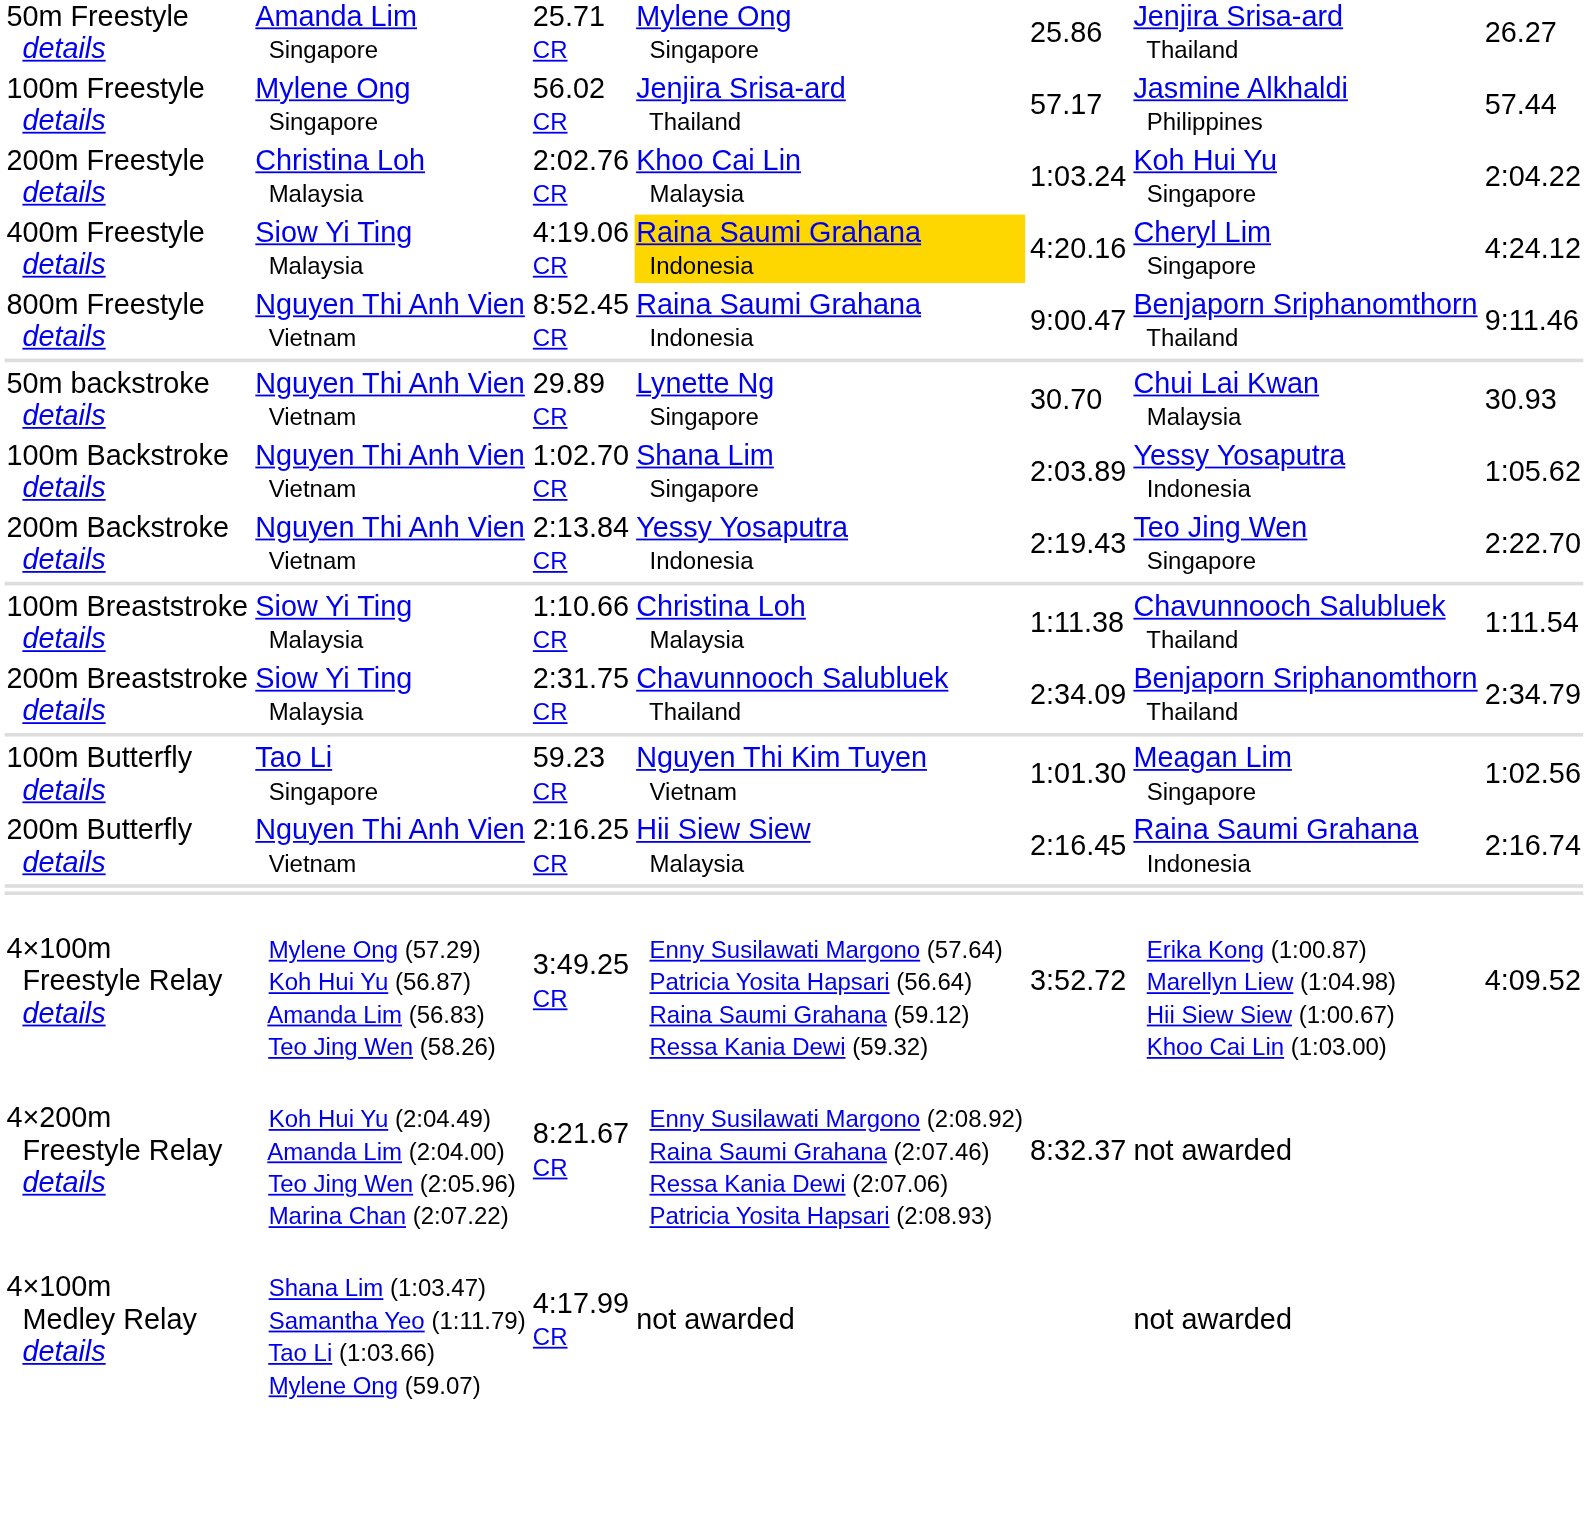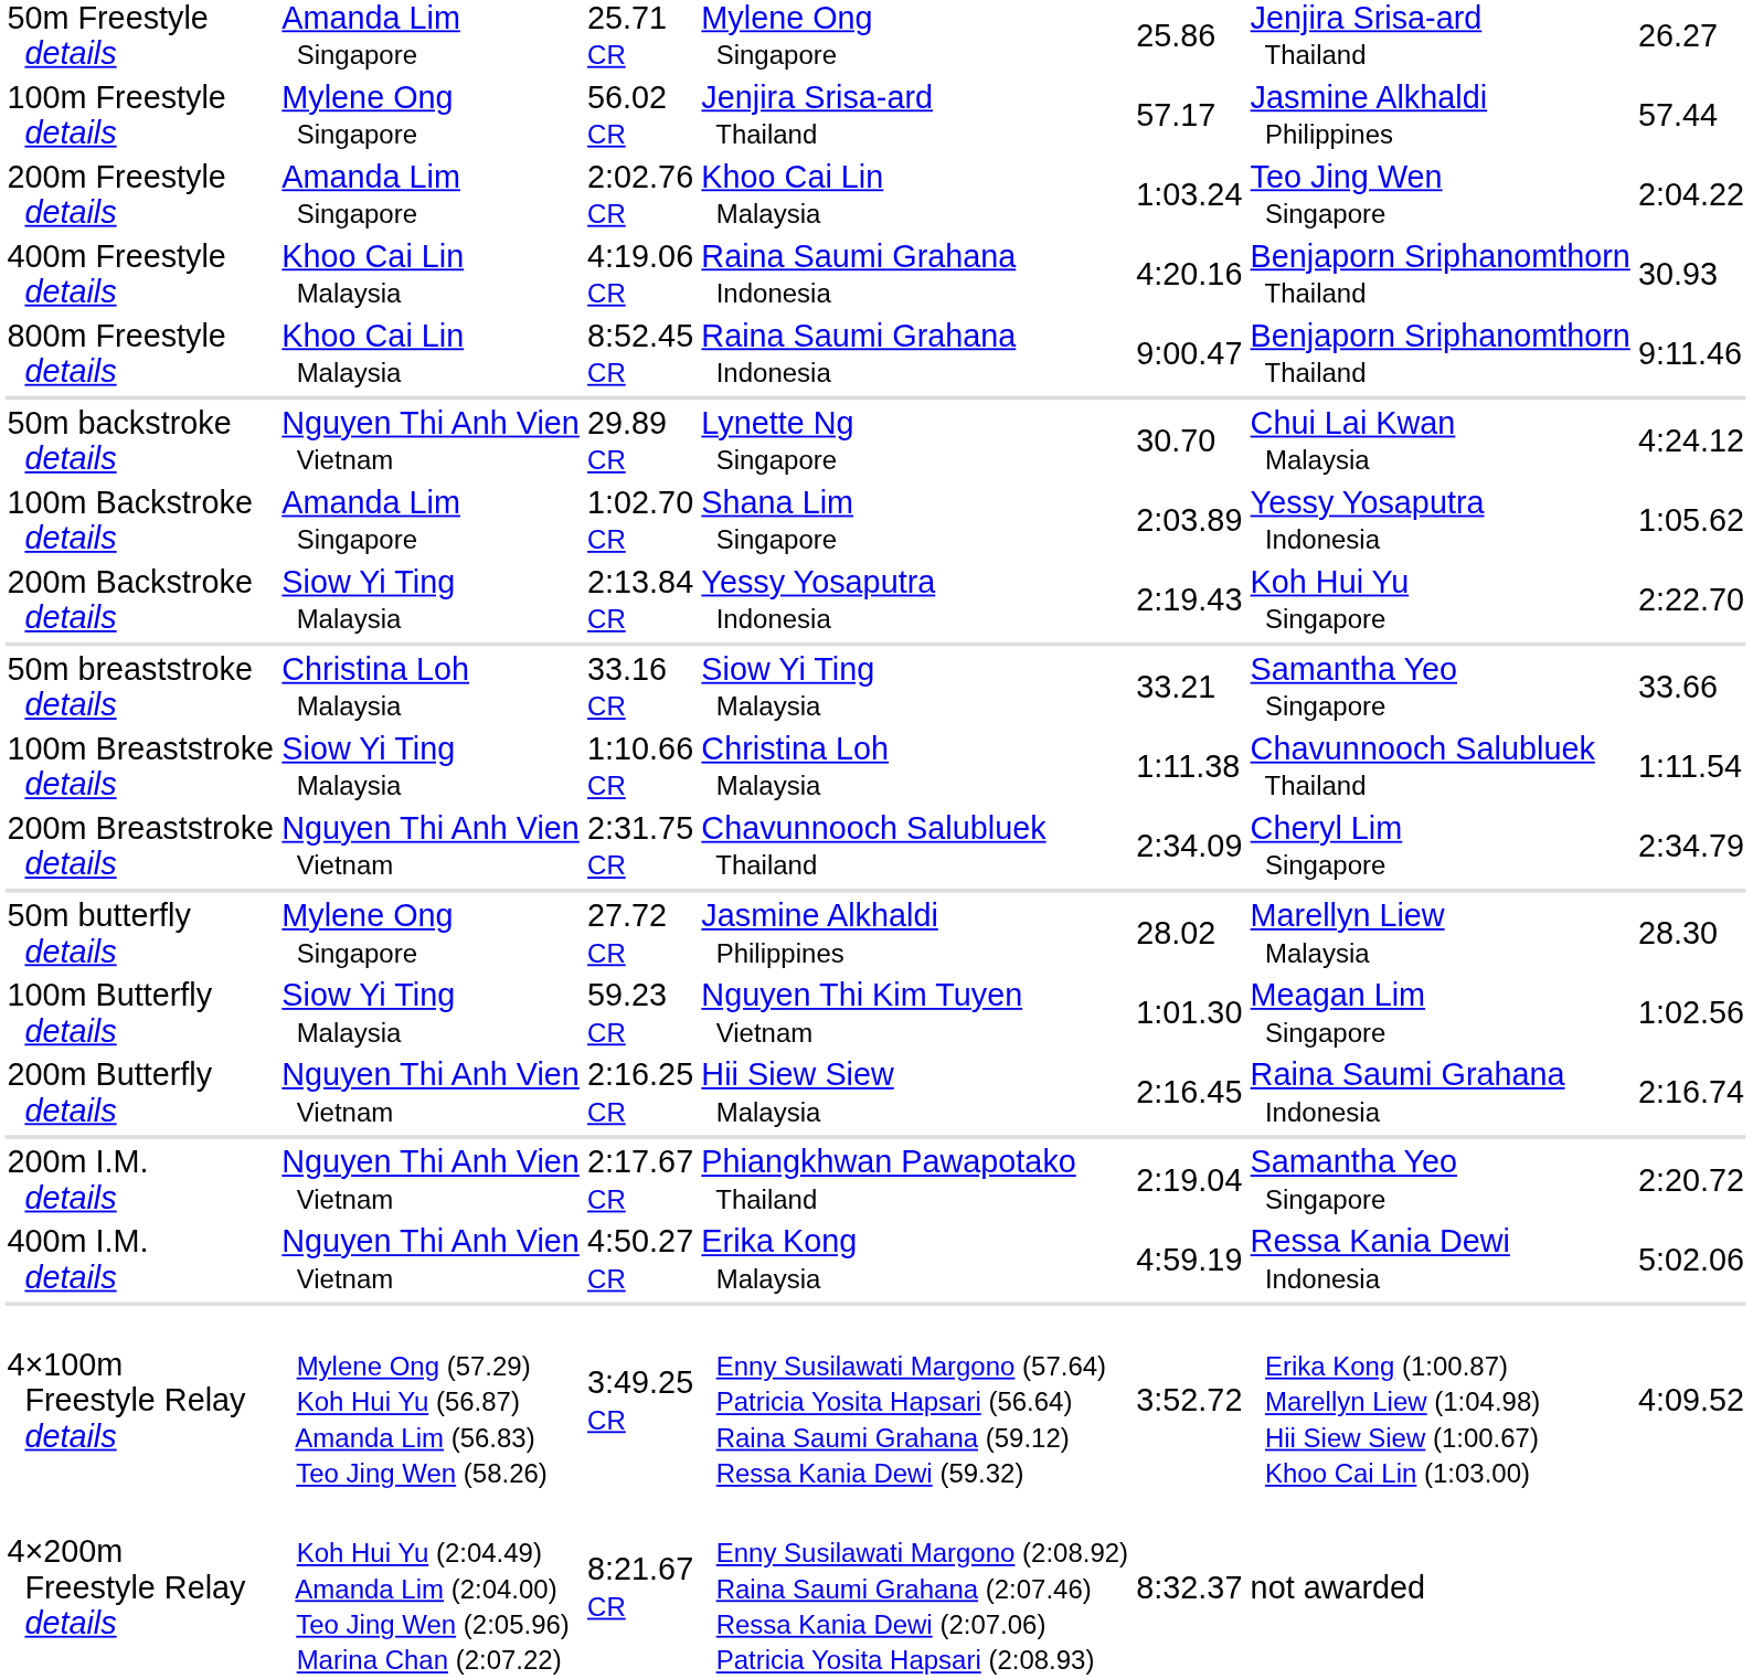200m Freestyle details | column 2: Christina Loh Malaysia -> Amanda Lim Singapore
200m Freestyle details | column 6: Koh Hui Yu Singapore -> Teo Jing Wen Singapore
400m Freestyle details | column 2: Siow Yi Ting Malaysia -> Khoo Cai Lin Malaysia
400m Freestyle details | column 4: gold background -> no background
400m Freestyle details | column 6: Cheryl Lim Singapore -> Benjaporn Sriphanomthorn Thailand
400m Freestyle details | column 7: 4:24.12 -> 30.93
800m Freestyle details | column 2: Nguyen Thi Anh Vien Vietnam -> Khoo Cai Lin Malaysia
50m backstroke details | column 7: 30.93 -> 4:24.12
100m Backstroke details | column 2: Nguyen Thi Anh Vien Vietnam -> Amanda Lim Singapore
200m Backstroke details | column 2: Nguyen Thi Anh Vien Vietnam -> Siow Yi Ting Malaysia
200m Backstroke details | column 6: Teo Jing Wen Singapore -> Koh Hui Yu Singapore
+ row: 50m breaststroke details | Christina Loh Malaysia | 33.16 CR | Siow Yi Ting Malaysia | 33.21 | Samantha Yeo Singapore | 33.66
200m Breaststroke details | column 2: Siow Yi Ting Malaysia -> Nguyen Thi Anh Vien Vietnam
200m Breaststroke details | column 6: Benjaporn Sriphanomthorn Thailand -> Cheryl Lim Singapore
+ row: 50m butterfly details | Mylene Ong Singapore | 27.72 CR | Jasmine Alkhaldi Philippines | 28.02 | Marellyn Liew Malaysia | 28.30
100m Butterfly details | column 2: Tao Li Singapore -> Siow Yi Ting Malaysia
+ row: 200m I.M. details | Nguyen Thi Anh Vien Vietnam | 2:17.67 CR | Phiangkhwan Pawapotako Thailand | 2:19.04 | Samantha Yeo Singapore | 2:20.72
+ row: 400m I.M. details | Nguyen Thi Anh Vien Vietnam | 4:50.27 CR | Erika Kong Malaysia | 4:59.19 | Ressa Kania Dewi Indonesia | 5:02.06
- row: 4×100m Medley Relay details | Shana Lim (1:03.47) Samantha Yeo (1:11.79) Tao Li (1:03.66) Mylene Ong (59.07) | 4:17.99 CR | not awarded | not awarded
